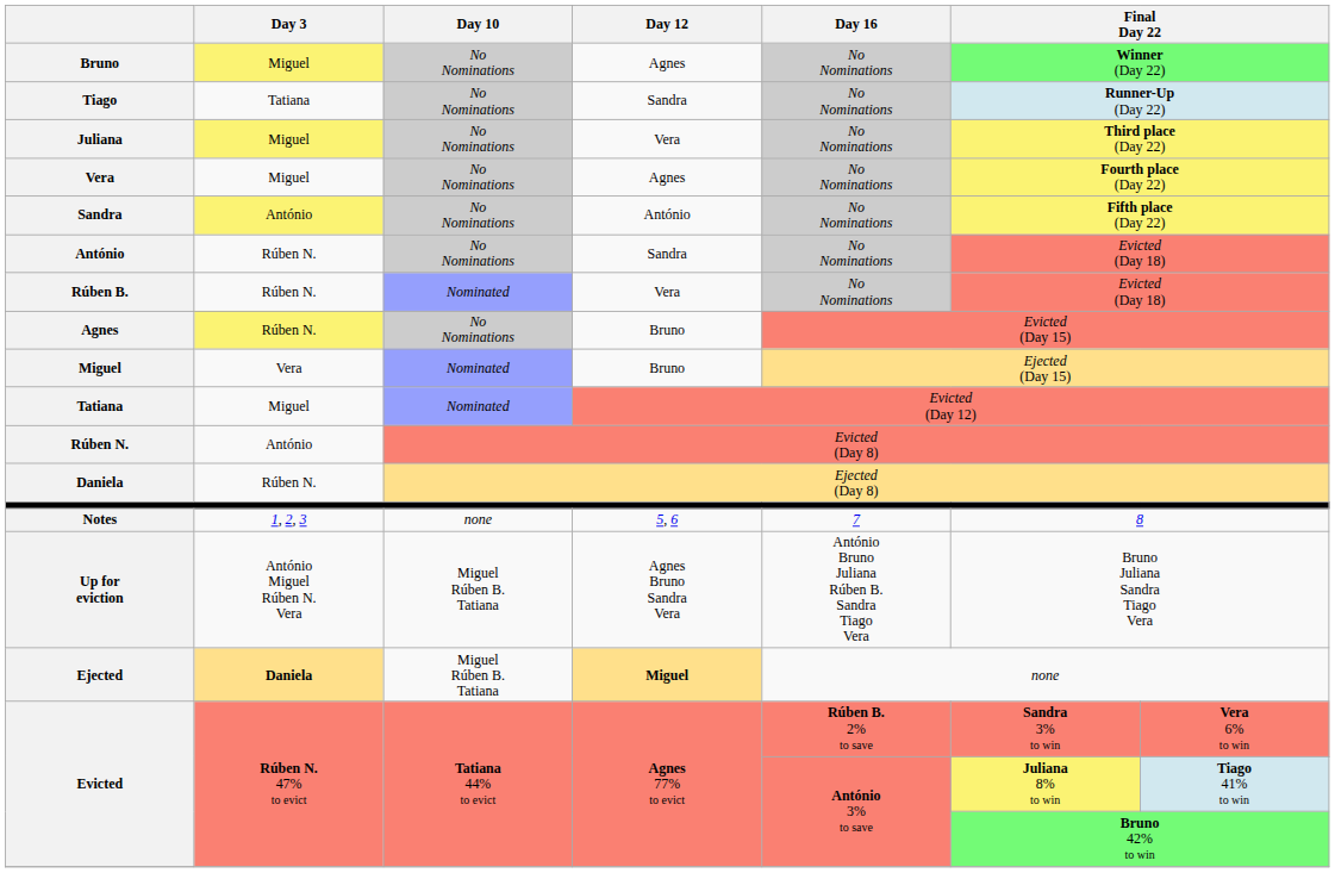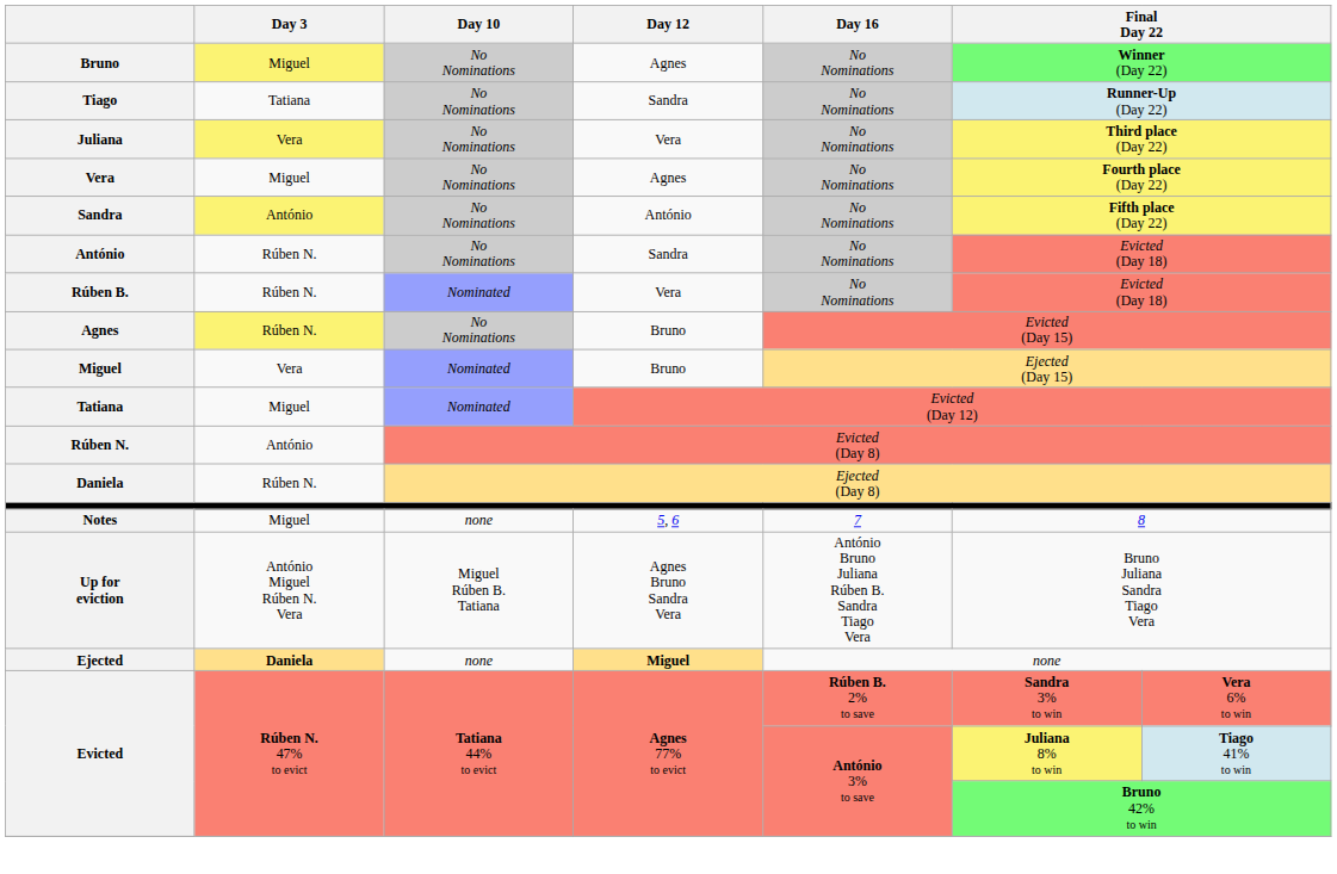Juliana | Day 3: Miguel -> Vera
Notes | Day 3: 1, 2, 3 -> Miguel
Ejected | Day 10: Miguel Rúben B. Tatiana -> none
